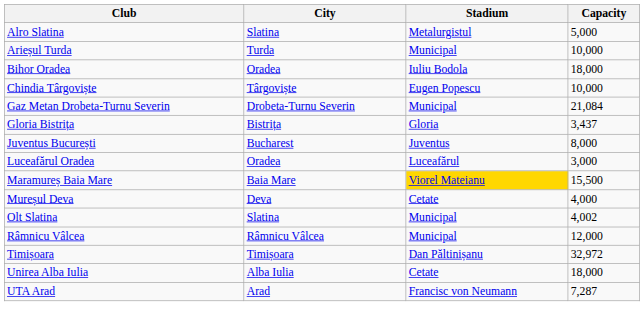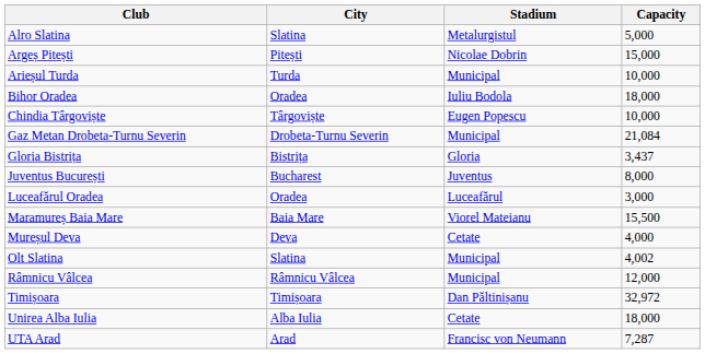+ row: Argeș Pitești | Pitești | Nicolae Dobrin | 15,000
Maramureș Baia Mare | Stadium: gold background -> no background
